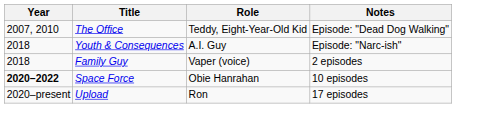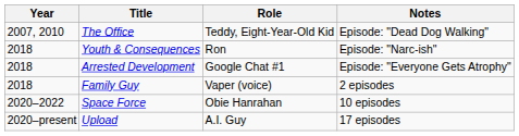Youth & Consequences | Role: A.I. Guy -> Ron
+ row: 2018 | Arrested Development | Google Chat #1 | Episode: "Everyone Gets Atrophy"
Space Force | Year: bold -> normal
Upload | Role: Ron -> A.I. Guy
